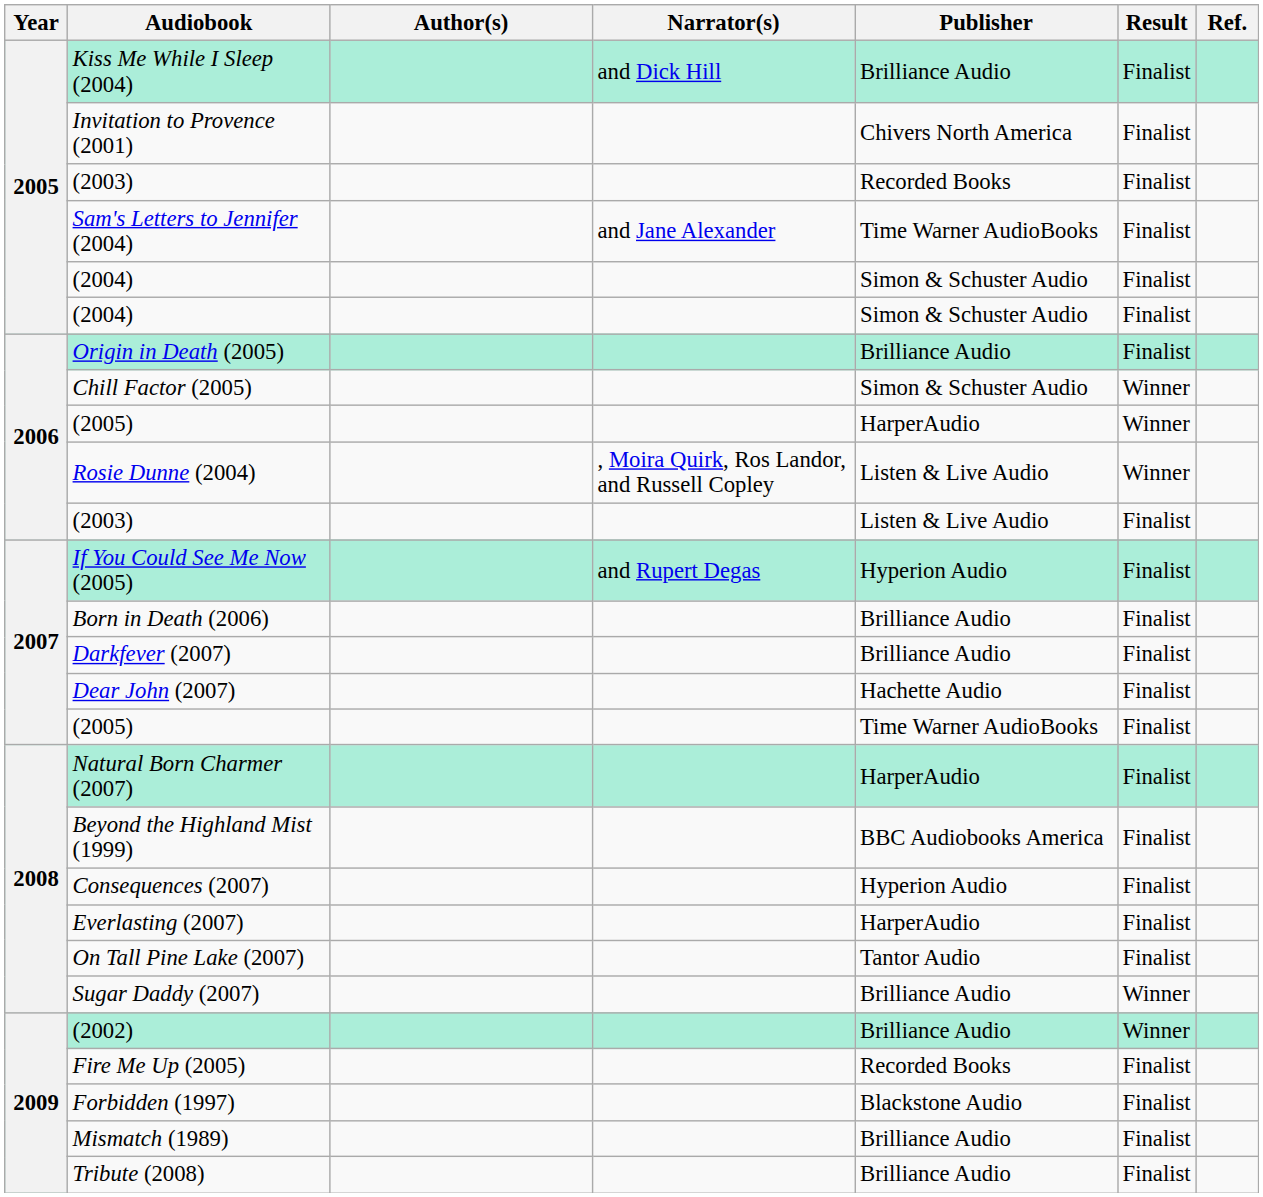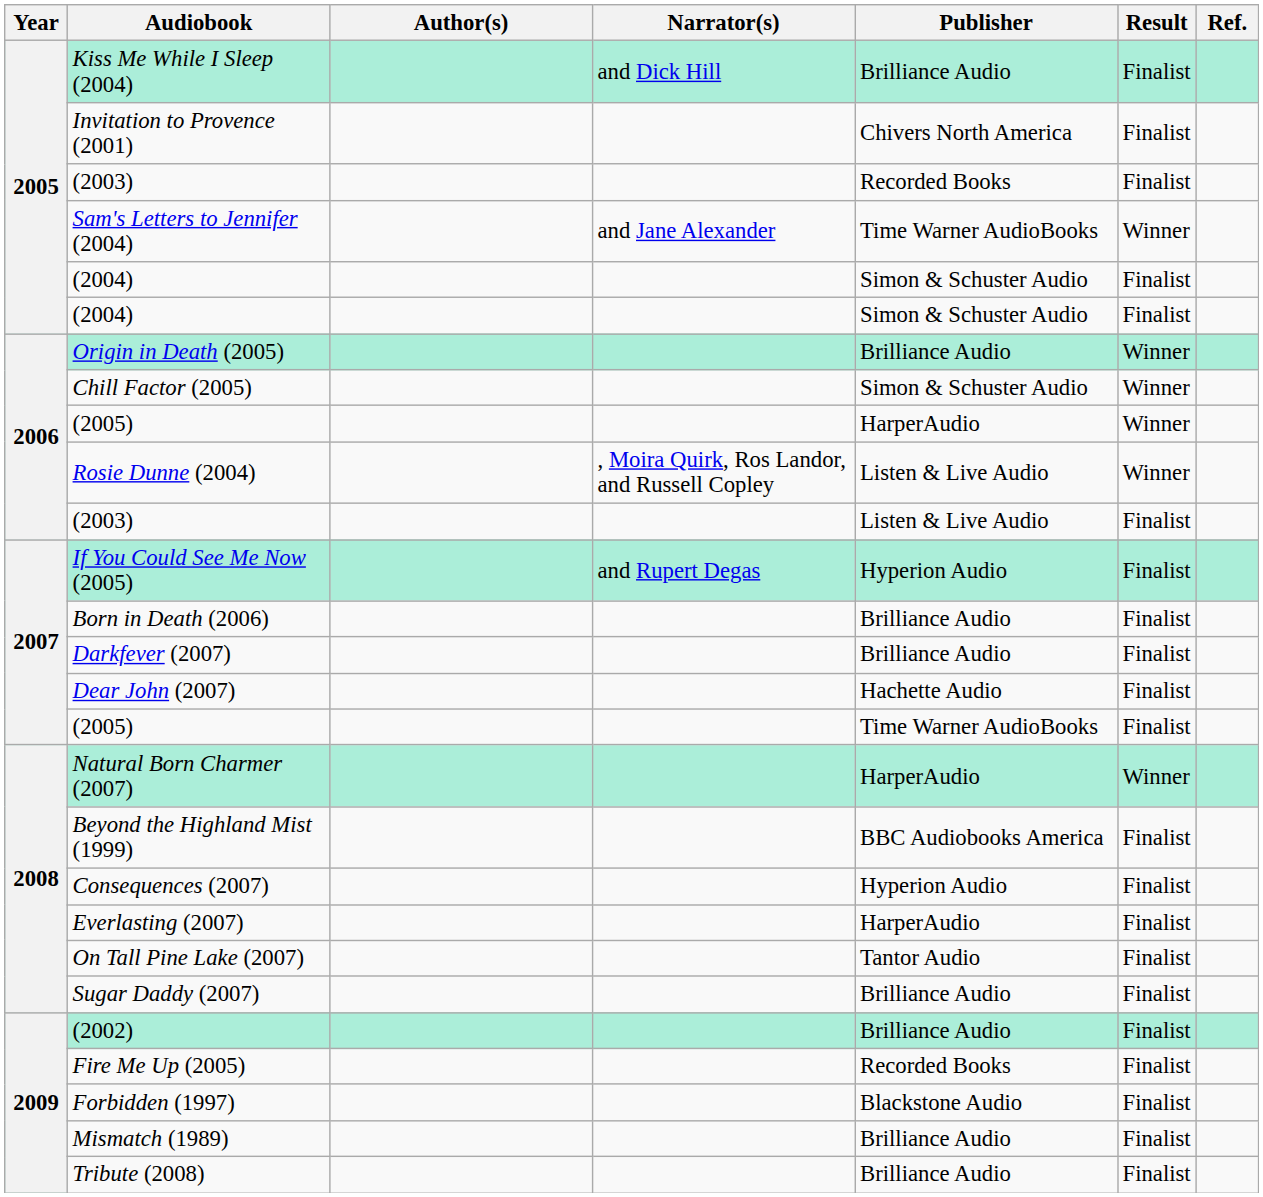Sam's Letters to Jennifer (2004) | Result: Finalist -> Winner
Origin in Death (2005) | Result: Finalist -> Winner
Natural Born Charmer (2007) | Result: Finalist -> Winner
Sugar Daddy (2007) | Result: Winner -> Finalist
(2002) | Result: Winner -> Finalist
